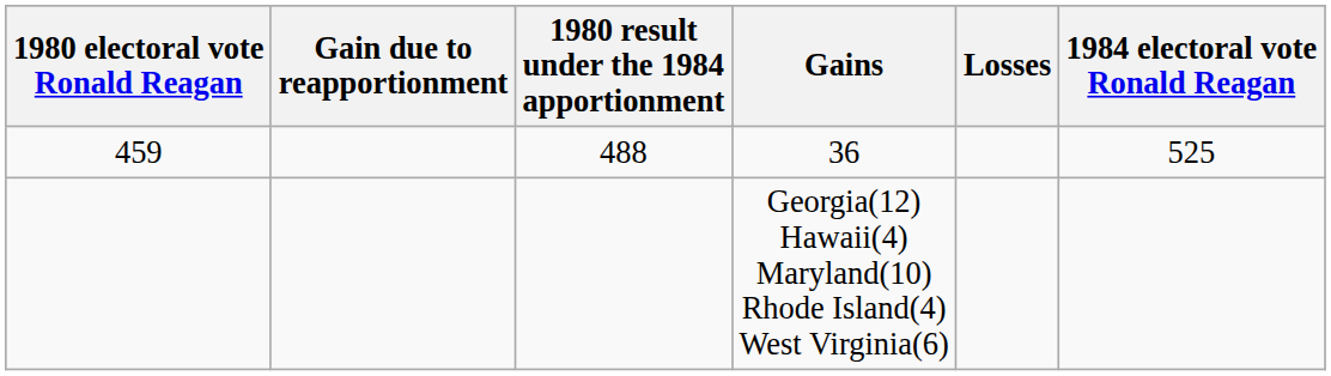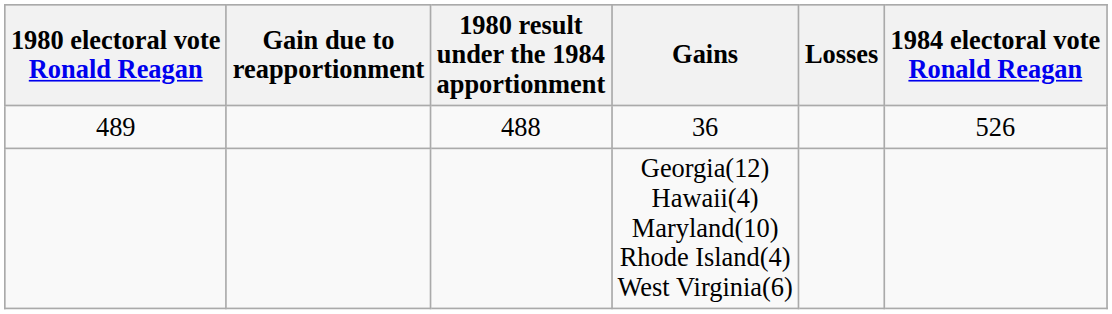36 | 1980 electoral vote Ronald Reagan: 459 -> 489
36 | 1984 electoral vote Ronald Reagan: 525 -> 526
